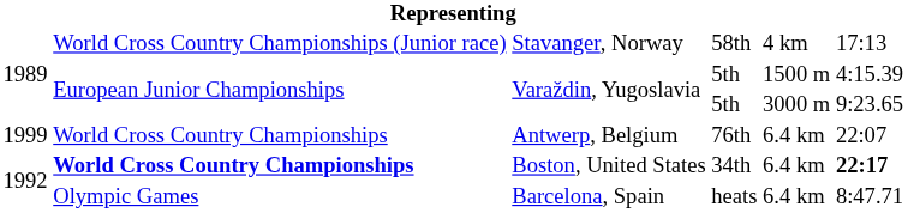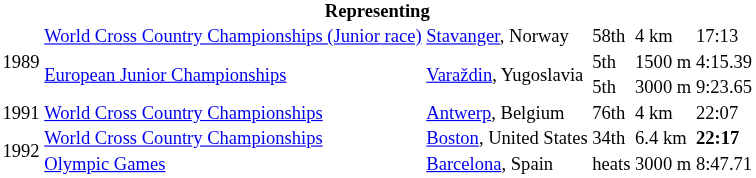Antwerp, Belgium | column 1: 1999 -> 1991
Antwerp, Belgium | column 5: 6.4 km -> 4 km
Boston, United States | column 2: bold -> normal
Barcelona, Spain | column 5: 6.4 km -> 3000 m
